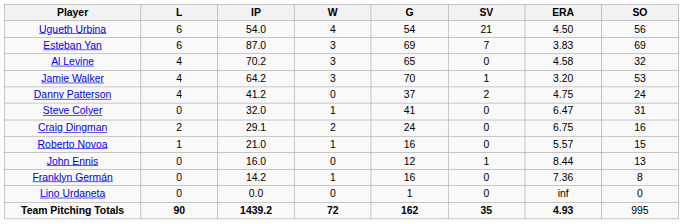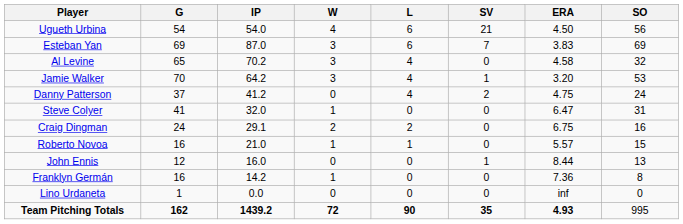columns swapped: G <-> L
